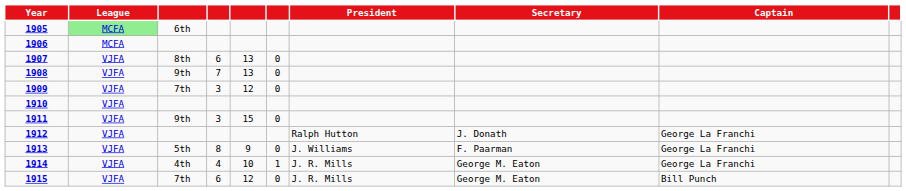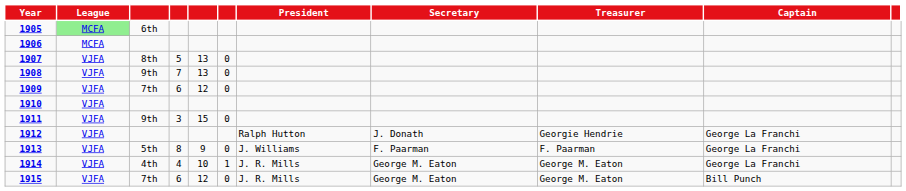+ column: Treasurer | Georgie Hendrie | F. Paarman | George M. Eaton | George M. Eaton
1907 | column 4: 6 -> 5
1909 | column 4: 3 -> 6
